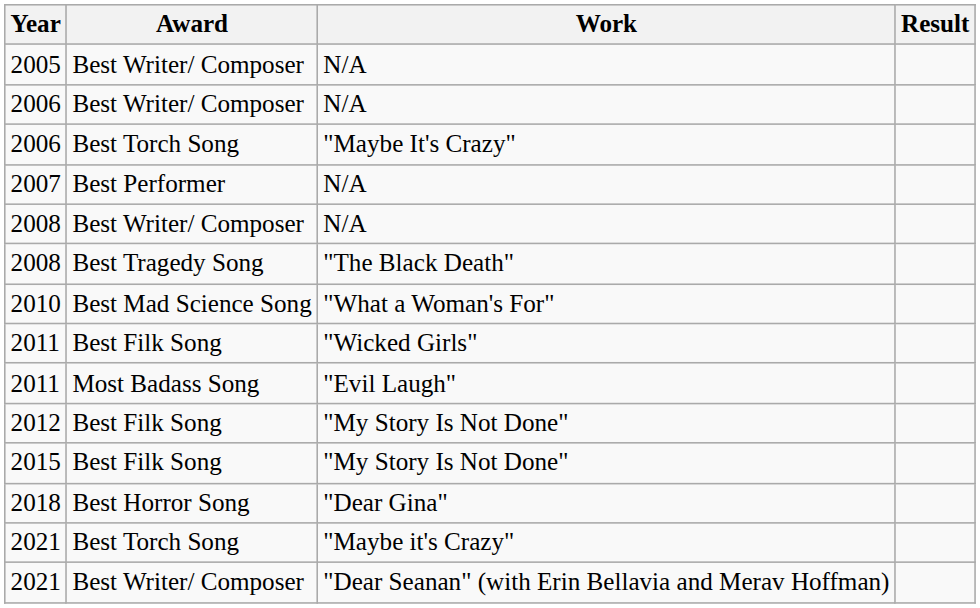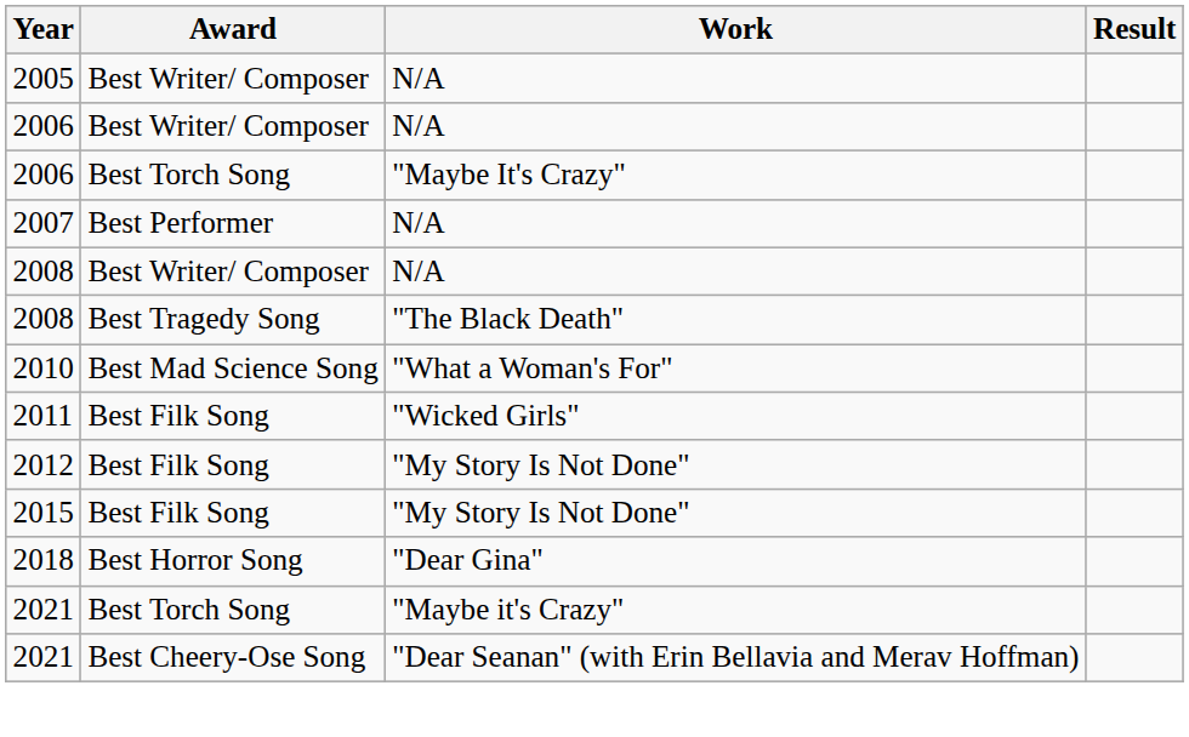- row: 2011 | Most Badass Song | "Evil Laugh"
2021 / "Dear Seanan" (with Erin Bellavia and Merav Hoffman) | Award: Best Writer/ Composer -> Best Cheery-Ose Song
